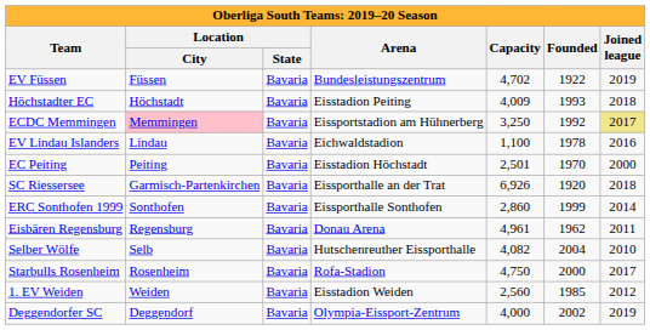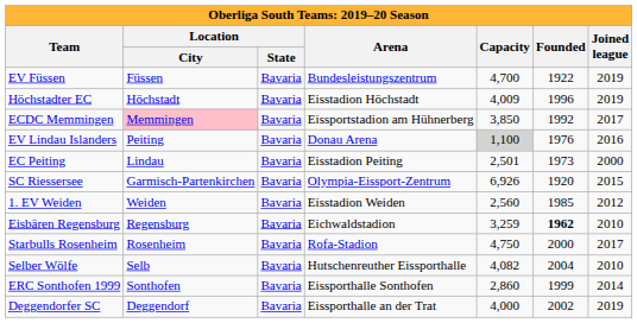EV Füssen | Capacity: 4,702 -> 4,700
Höchstadter EC | Arena: Eisstadion Peiting -> Eisstadion Höchstadt
Höchstadter EC | Founded: 1993 -> 1996
Höchstadter EC | Joined league: 2018 -> 2019
ECDC Memmingen | Capacity: 3,250 -> 3,850
ECDC Memmingen | Joined league: khaki background -> no background
EV Lindau Islanders | Location / City: Lindau -> Peiting
EV Lindau Islanders | Arena: Eichwaldstadion -> Donau Arena
EV Lindau Islanders | Capacity: no background -> lightgrey background
EV Lindau Islanders | Founded: 1978 -> 1976
EC Peiting | Location / City: Peiting -> Lindau
EC Peiting | Arena: Eisstadion Höchstadt -> Eisstadion Peiting
EC Peiting | Founded: 1970 -> 1973
SC Riessersee | Arena: Eissporthalle an der Trat -> Olympia-Eissport-Zentrum
SC Riessersee | Joined league: 2018 -> 2015
rows swapped: ERC Sonthofen 1999 <-> 1. EV Weiden
Eisbären Regensburg | Arena: Donau Arena -> Eichwaldstadion
Eisbären Regensburg | Capacity: 4,961 -> 3,259
Eisbären Regensburg | Founded: normal -> bold
Eisbären Regensburg | Joined league: 2011 -> 2010
rows swapped: Starbulls Rosenheim <-> Selber Wölfe
Deggendorfer SC | Arena: Olympia-Eissport-Zentrum -> Eissporthalle an der Trat
